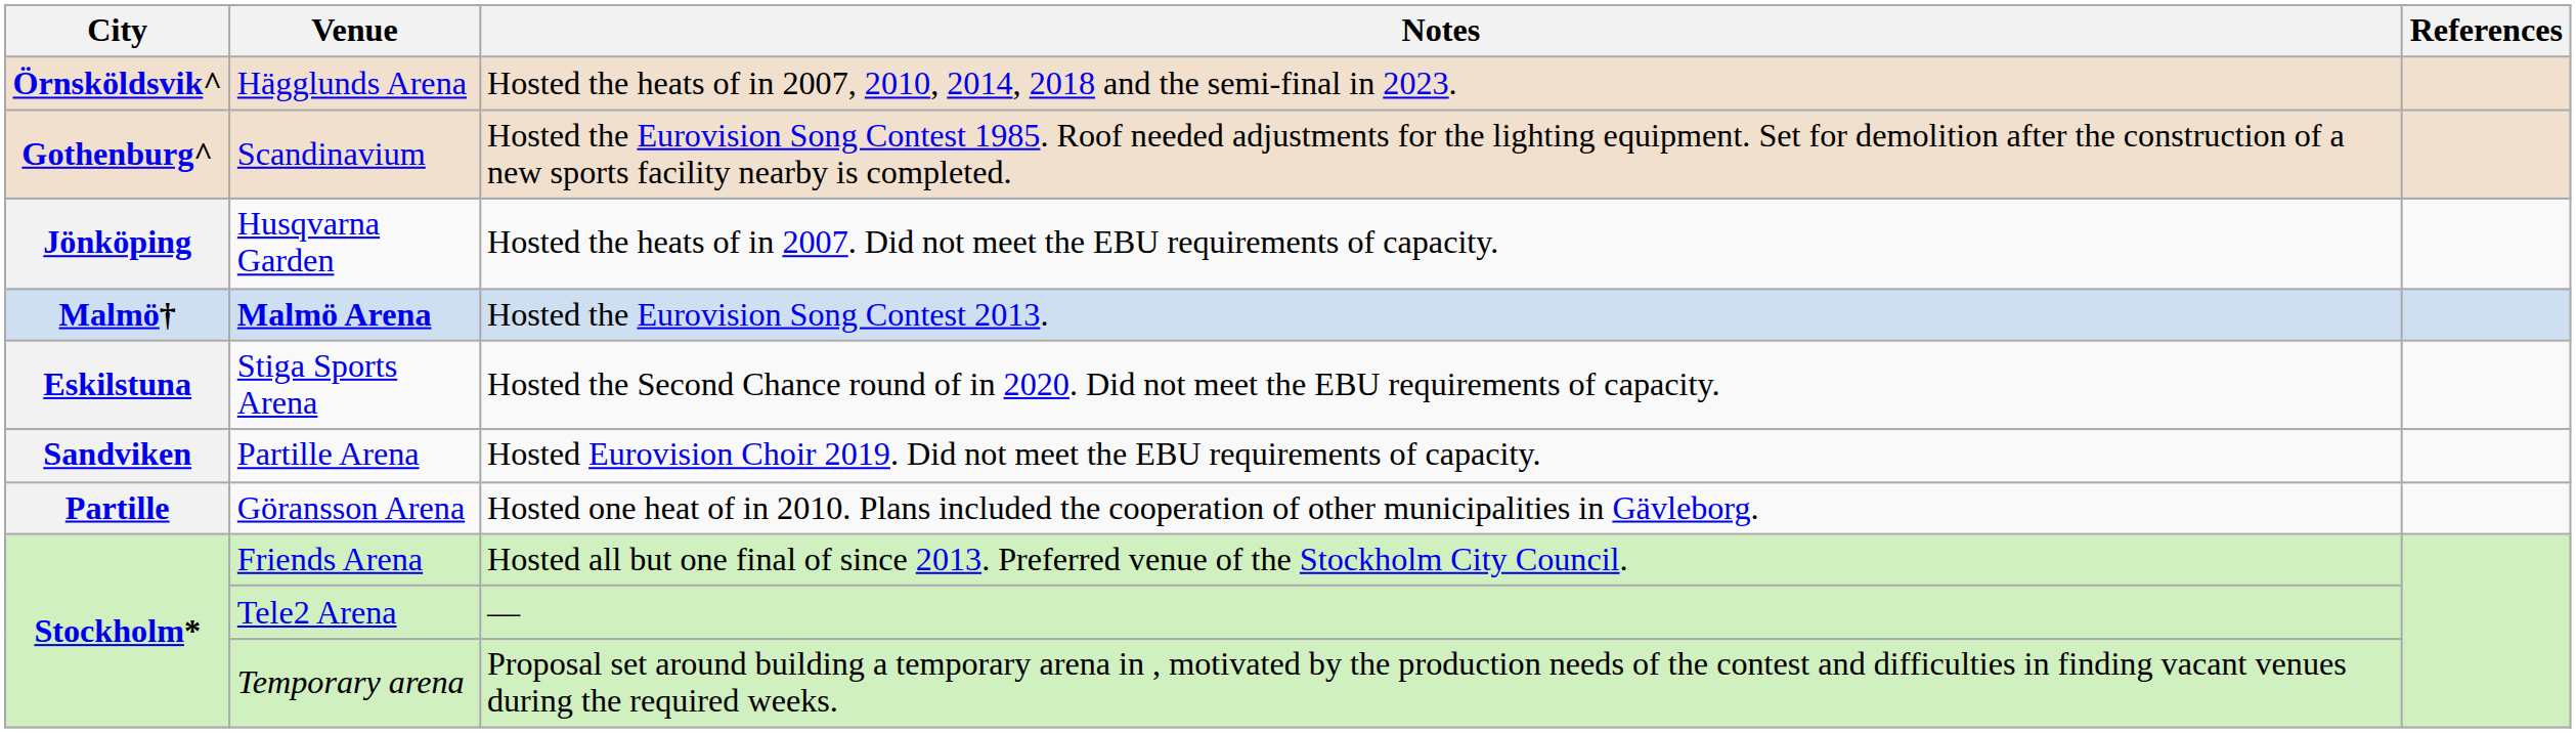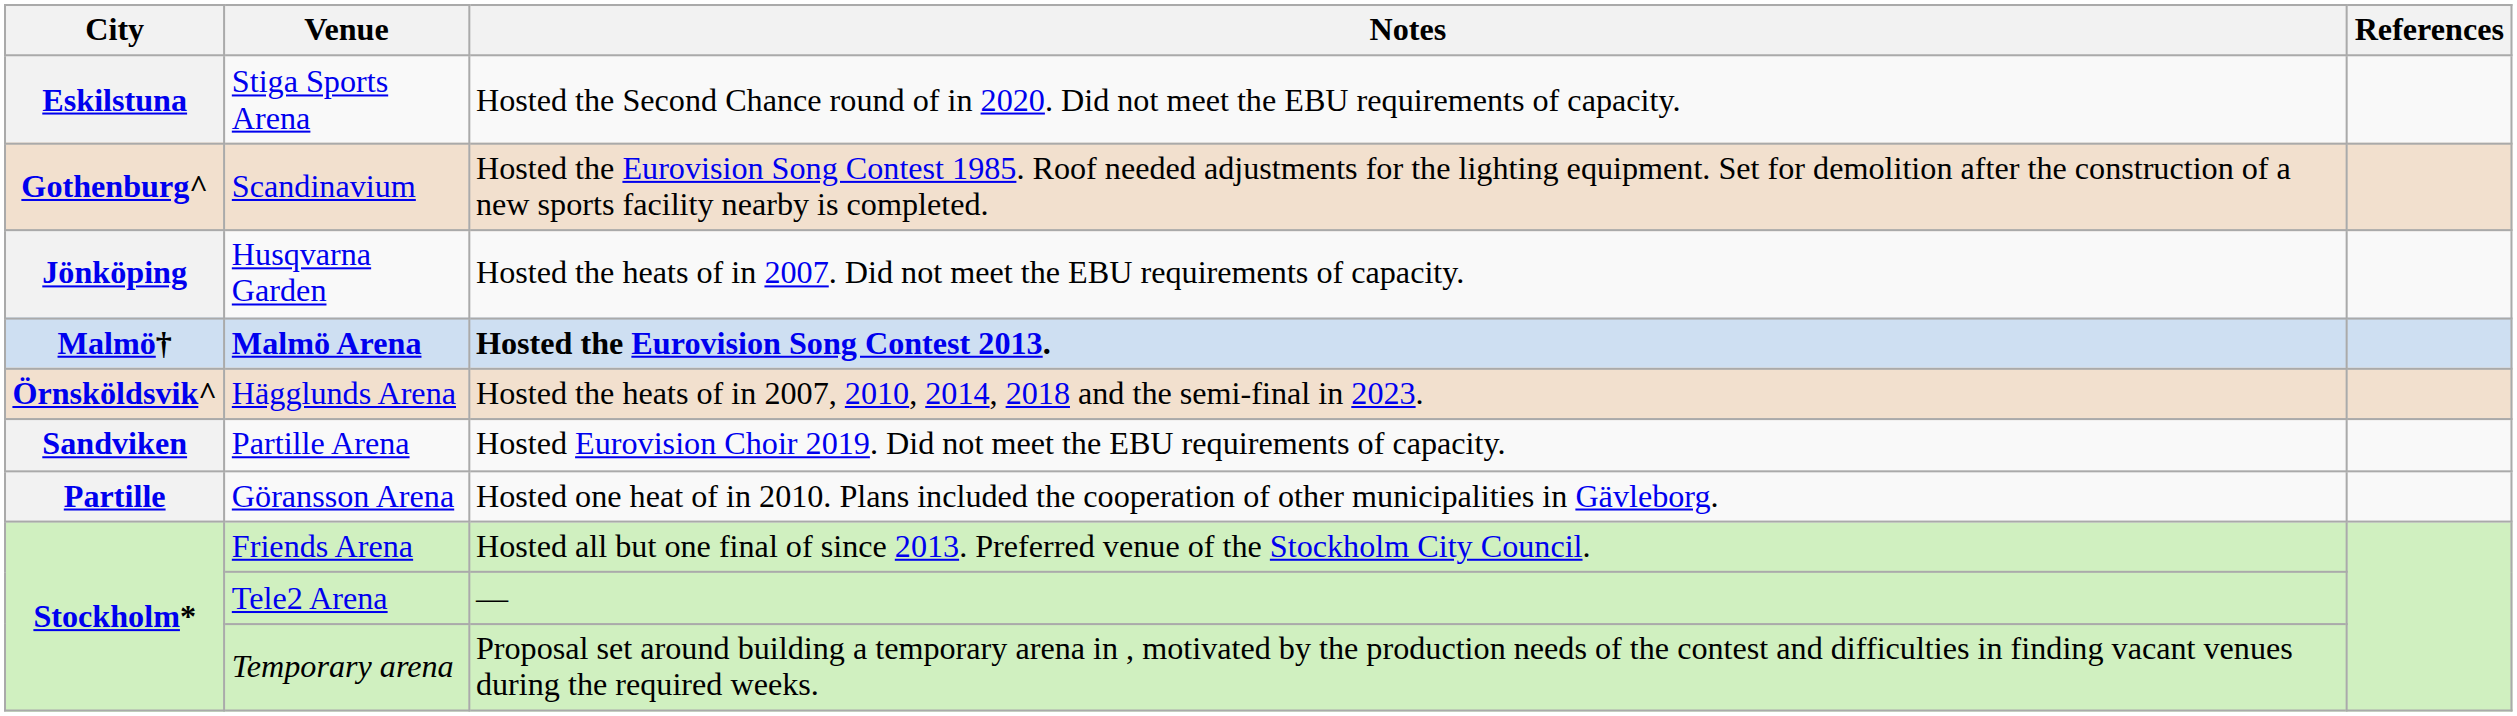rows swapped: Stiga Sports Arena <-> Hägglunds Arena
Malmö Arena | Notes: normal -> bold
